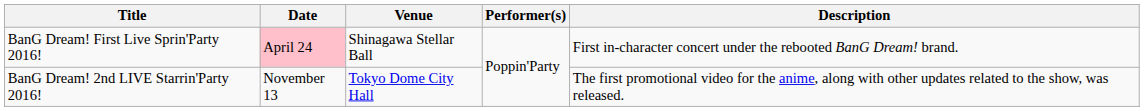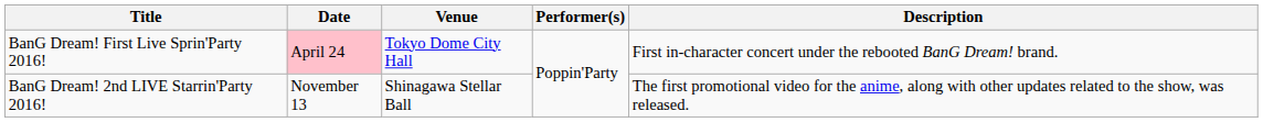BanG Dream! First Live Sprin'Party 2016! | Venue: Shinagawa Stellar Ball -> Tokyo Dome City Hall
BanG Dream! 2nd LIVE Starrin'Party 2016! | Venue: Tokyo Dome City Hall -> Shinagawa Stellar Ball
